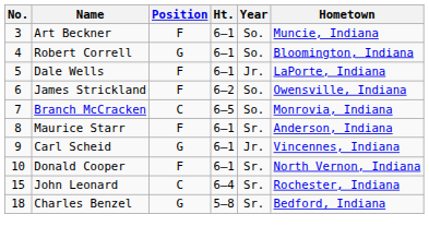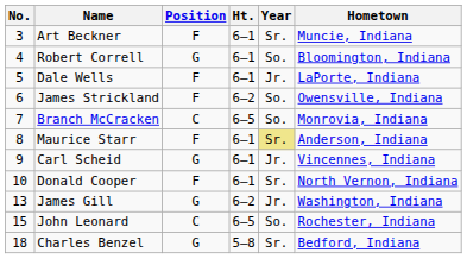Art Beckner | Year: So. -> Sr.
Maurice Starr | Year: no background -> khaki background
+ row: 13 | James Gill | G | 6–2 | Jr. | Washington, Indiana
John Leonard | Ht.: 6–4 -> 6–5
John Leonard | Year: Sr. -> So.
